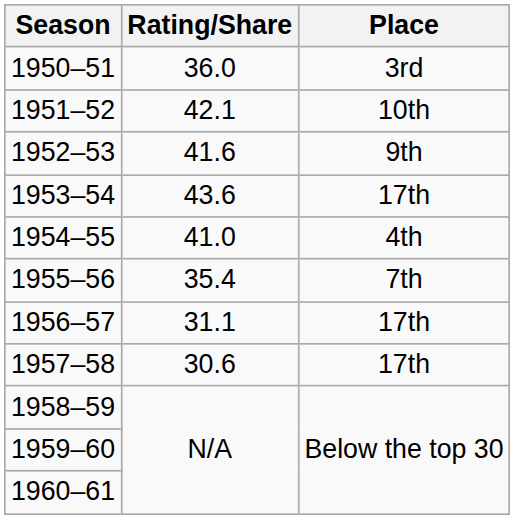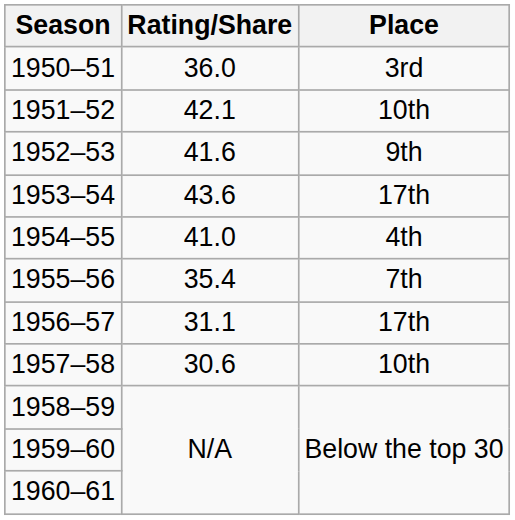1957–58 | Place: 17th -> 10th
